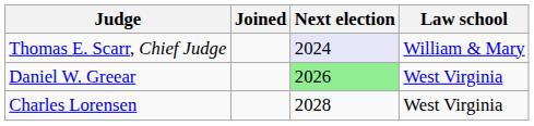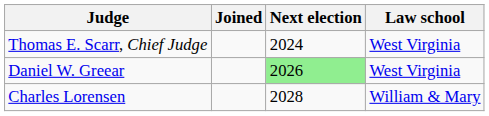Thomas E. Scarr, Chief Judge | Next election: lavender background -> no background
Thomas E. Scarr, Chief Judge | Law school: William & Mary -> West Virginia
Charles Lorensen | Law school: West Virginia -> William & Mary
